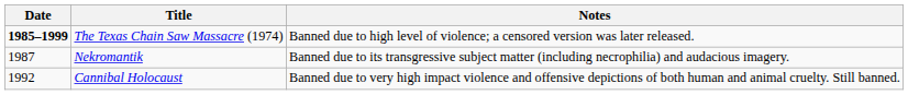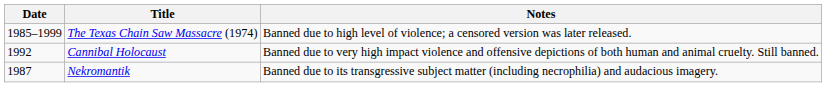The Texas Chain Saw Massacre (1974) | Date: bold -> normal
rows swapped: Nekromantik <-> Cannibal Holocaust
